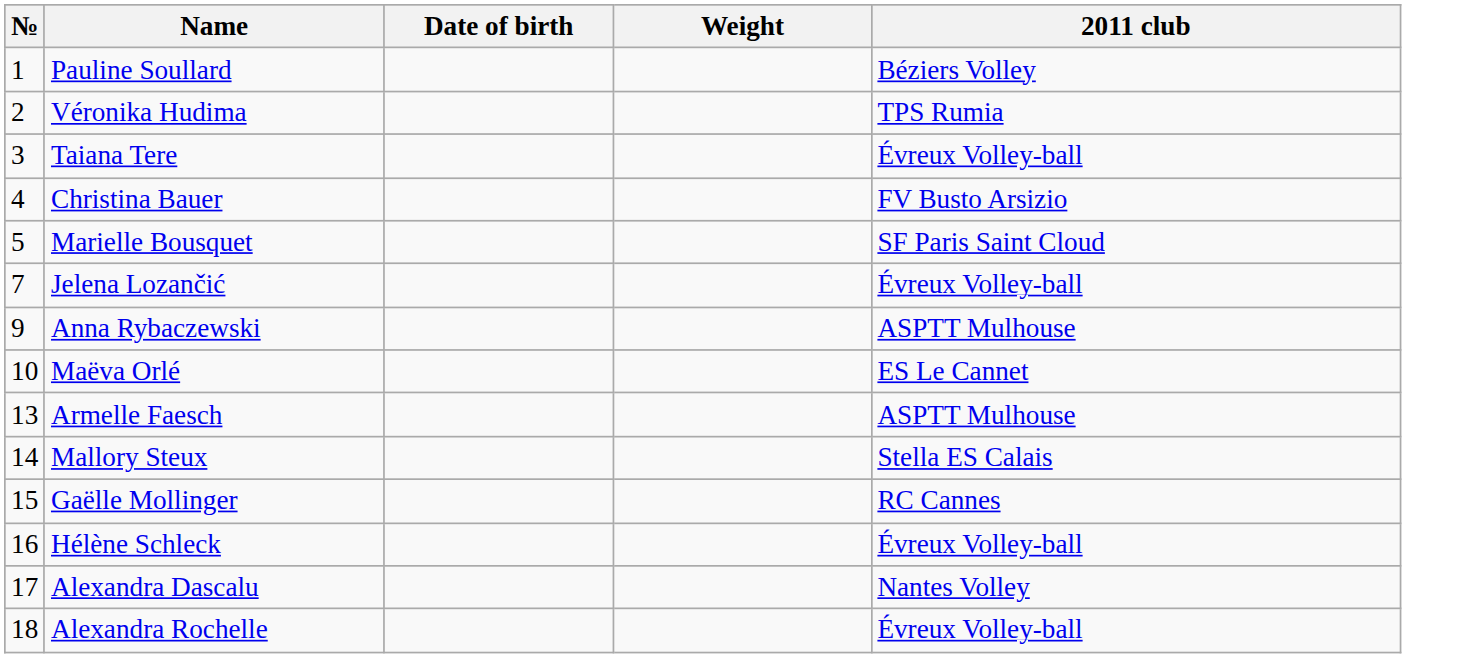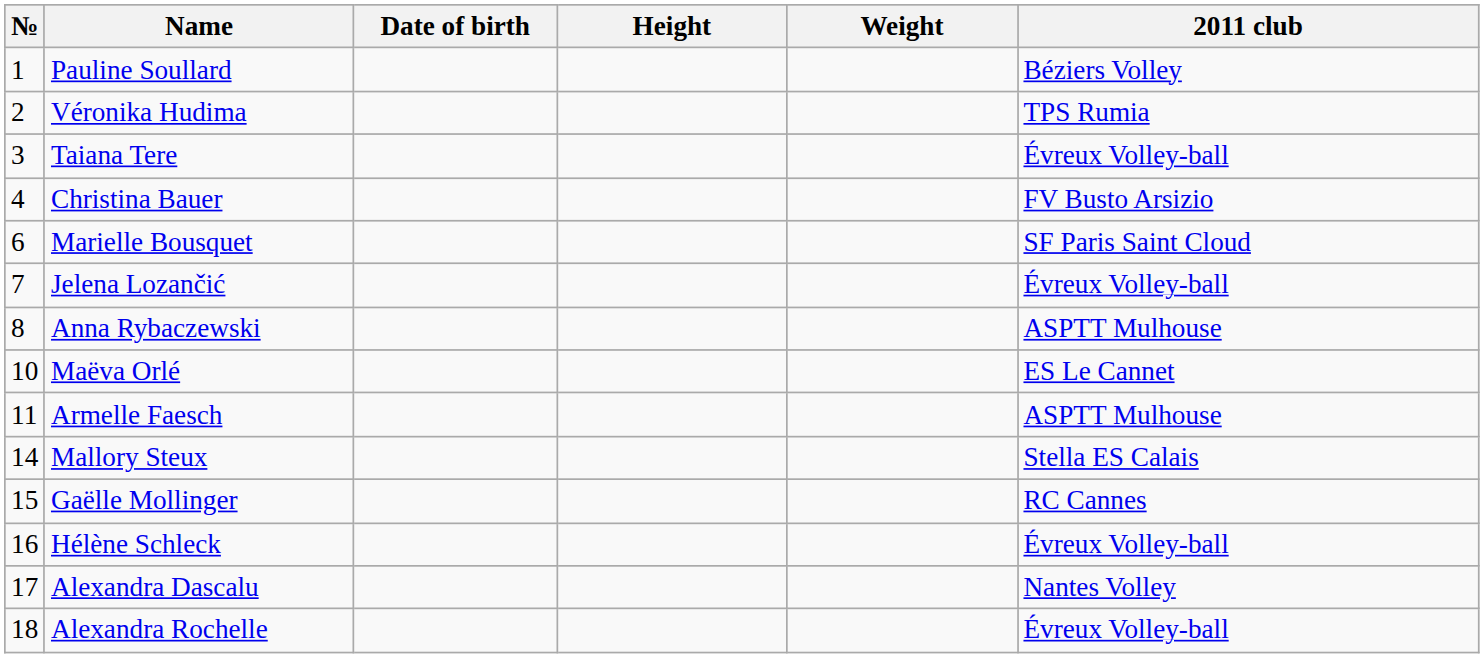+ column: Height
Marielle Bousquet | №: 5 -> 6
Anna Rybaczewski | №: 9 -> 8
Armelle Faesch | №: 13 -> 11
